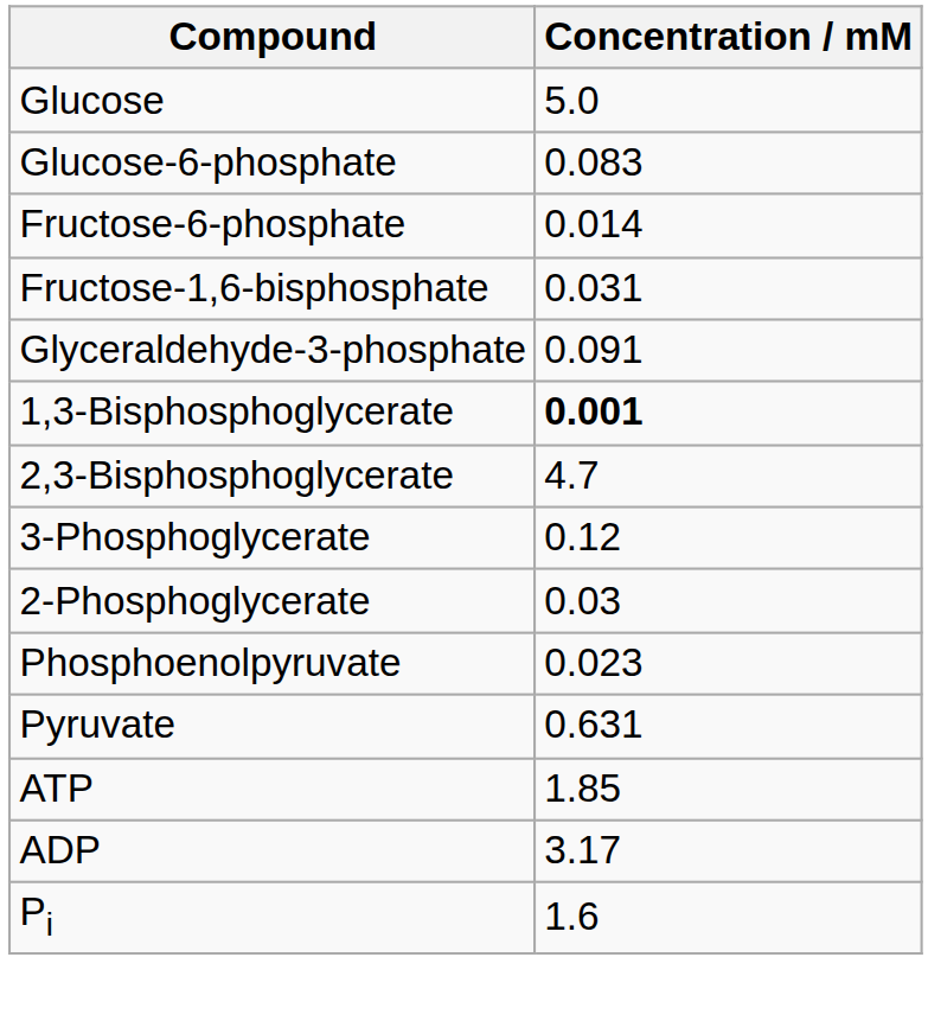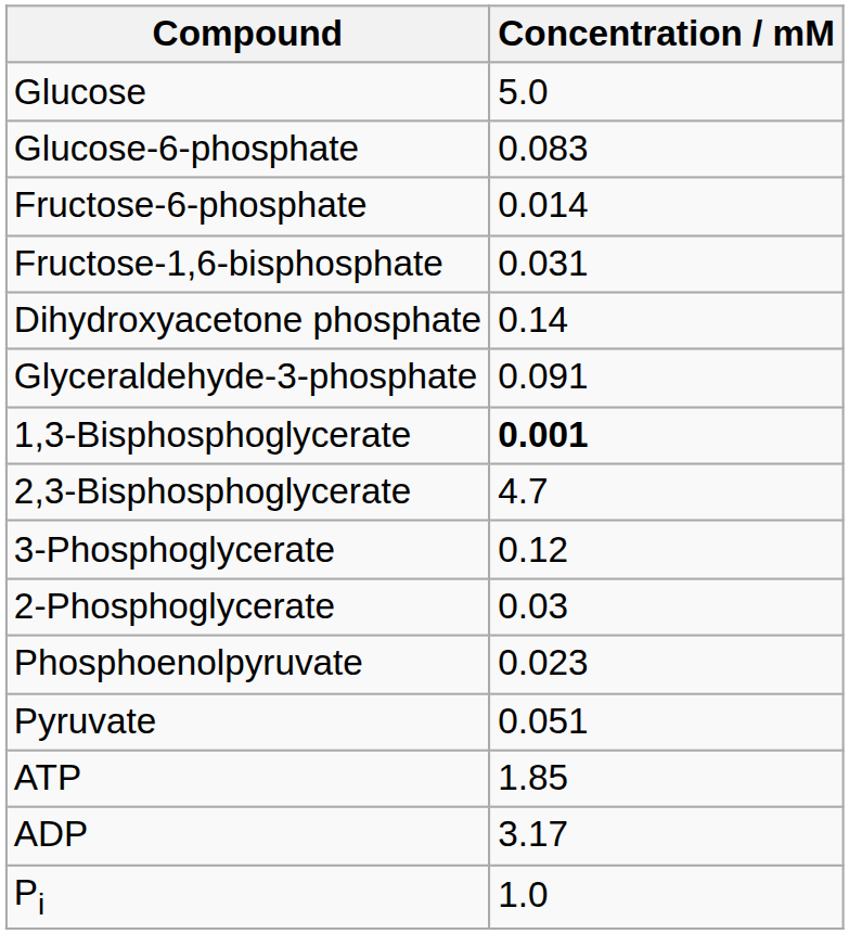+ row: Dihydroxyacetone phosphate | 0.14
Pyruvate | Concentration / mM: 0.631 -> 0.051
Pi | Concentration / mM: 1.6 -> 1.0
